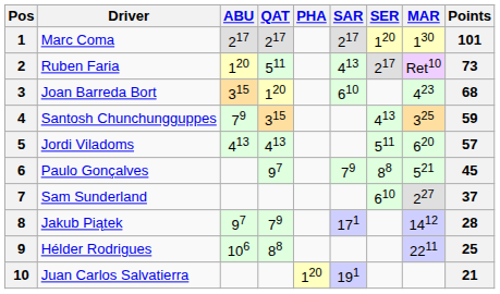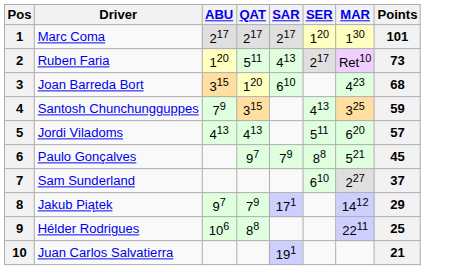- column: PHA | 120
8 | Points: 28 -> 29
